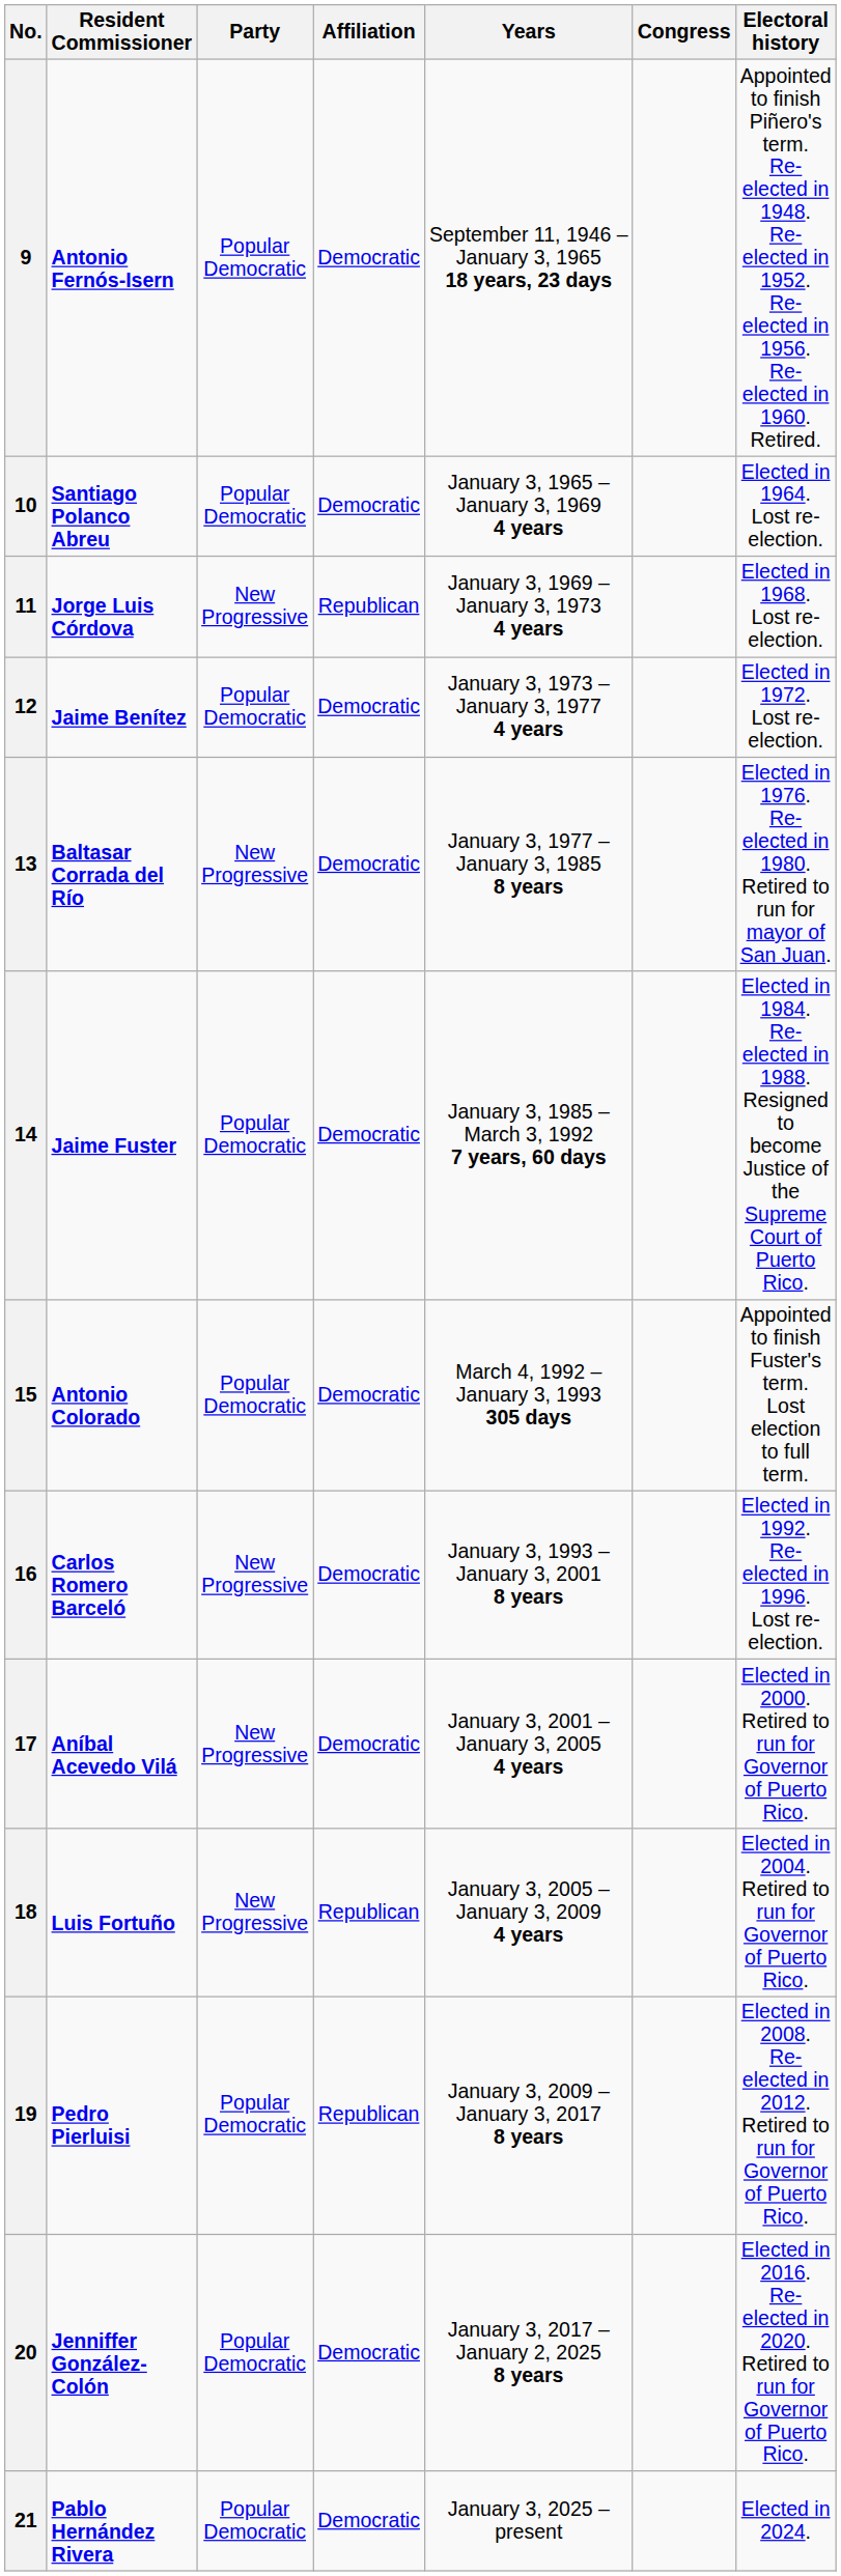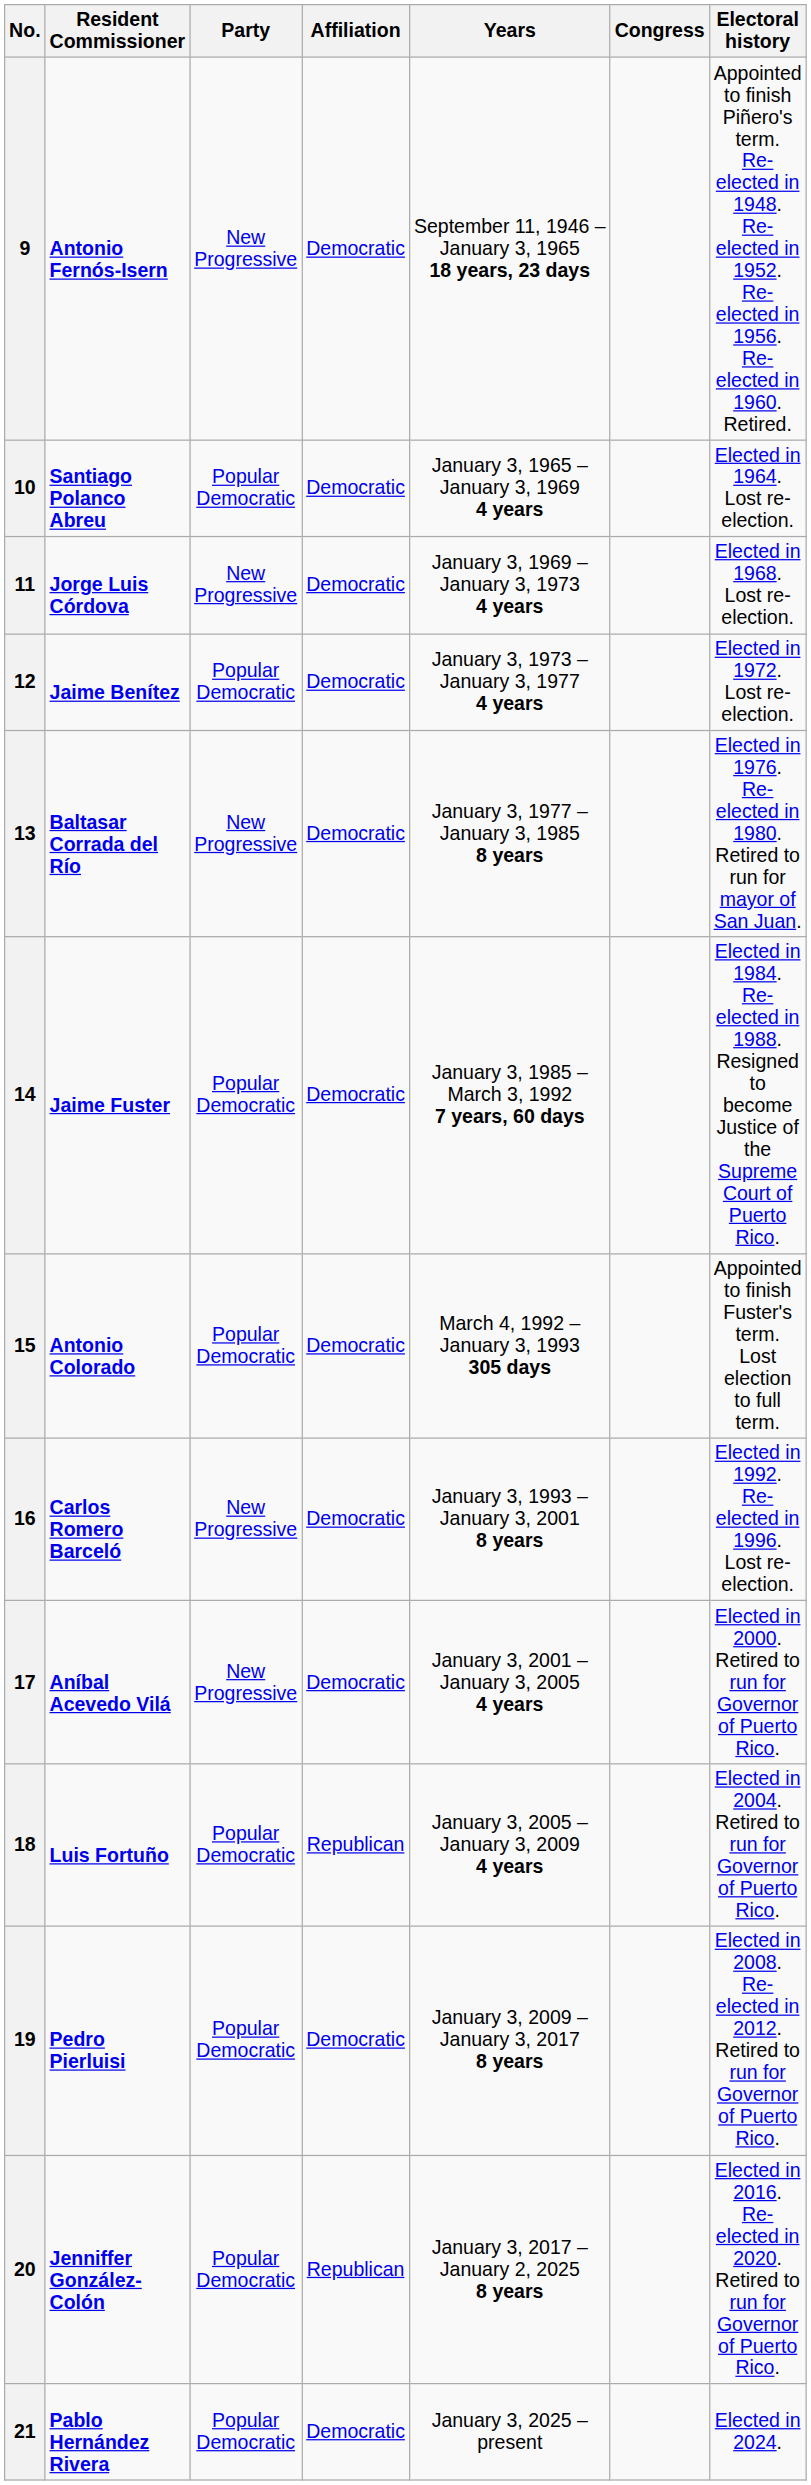9 | Party: Popular Democratic -> New Progressive
11 | Affiliation: Republican -> Democratic
18 | Party: New Progressive -> Popular Democratic
19 | Affiliation: Republican -> Democratic
20 | Affiliation: Democratic -> Republican
